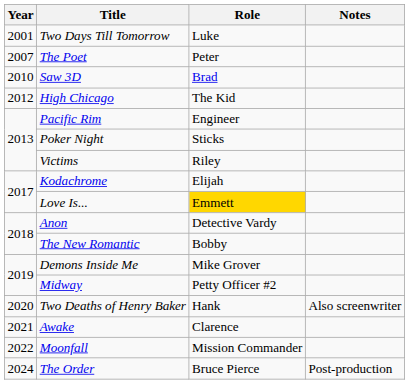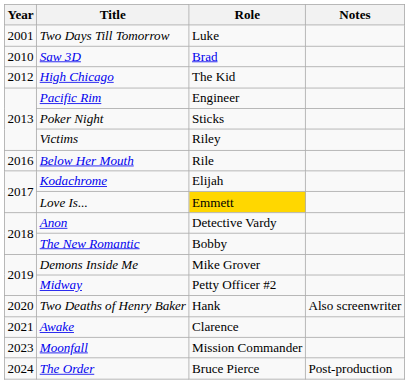- row: 2007 | The Poet | Peter
+ row: 2016 | Below Her Mouth | Rile
Moonfall | Year: 2022 -> 2023
